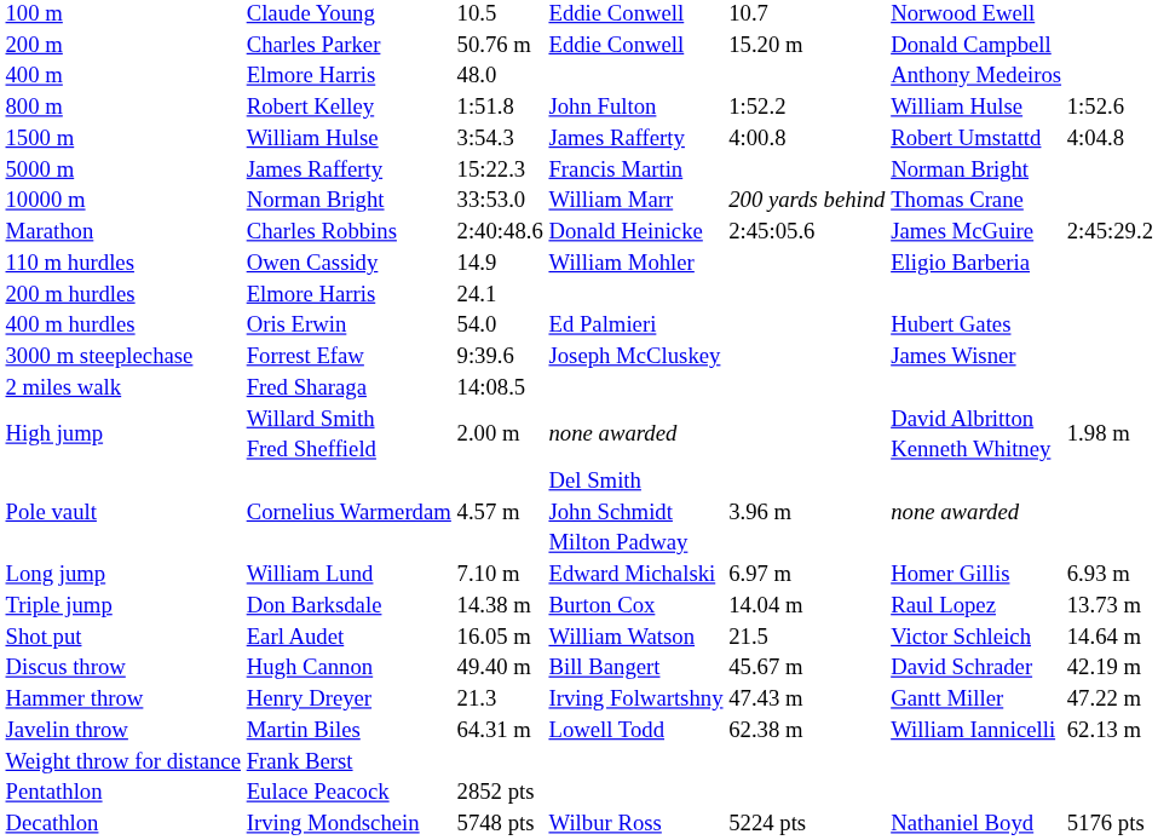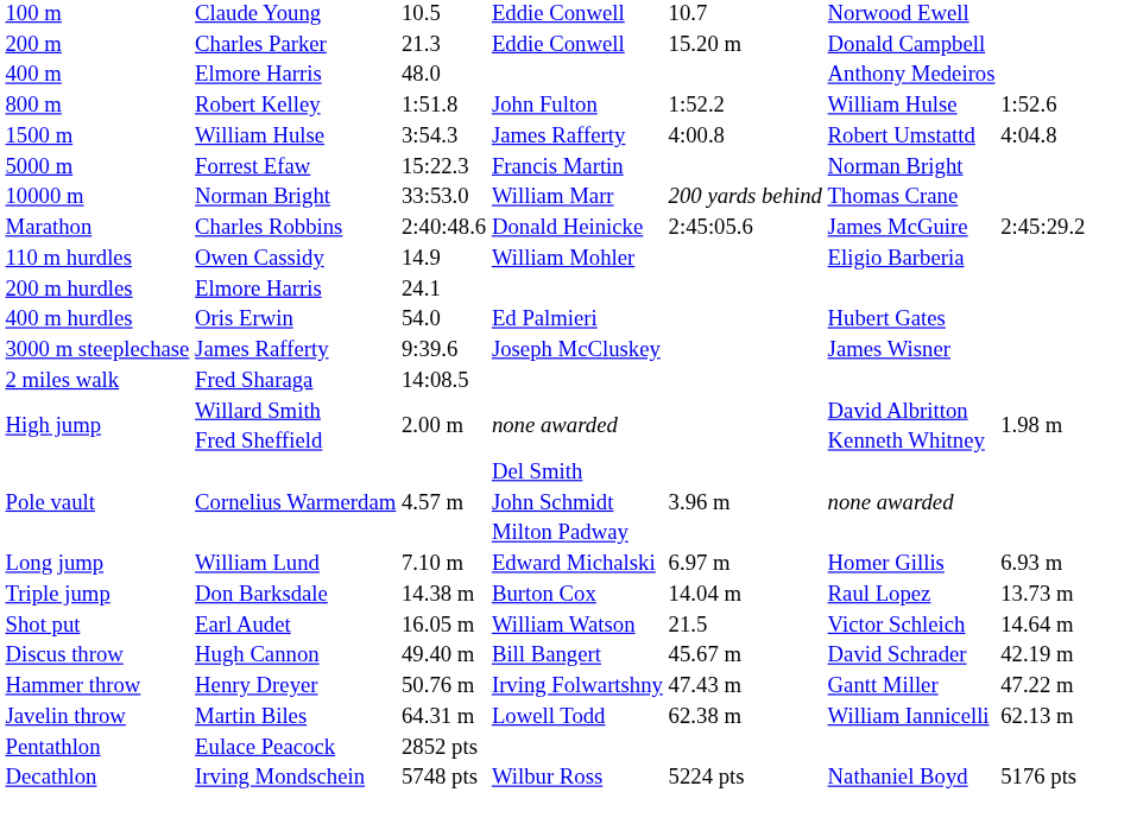200 m | column 3: 50.76 m -> 21.3
5000 m | column 2: James Rafferty -> Forrest Efaw
3000 m steeplechase | column 2: Forrest Efaw -> James Rafferty
Hammer throw | column 3: 21.3 -> 50.76 m
- row: Weight throw for distance | Frank Berst
